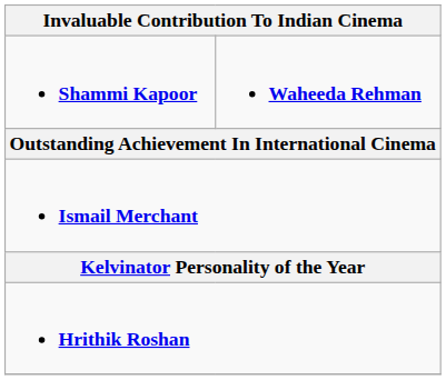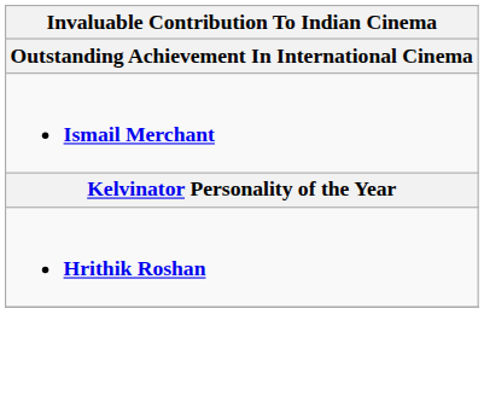- row: Shammi Kapoor | Waheeda Rehman
